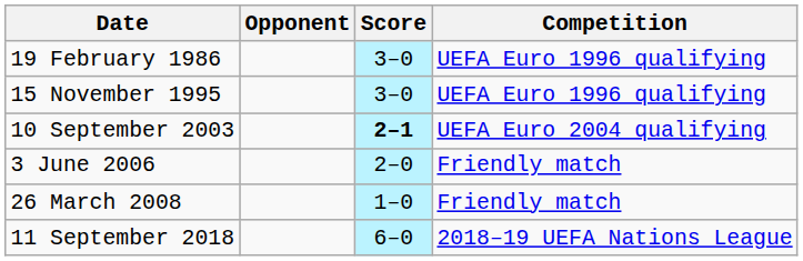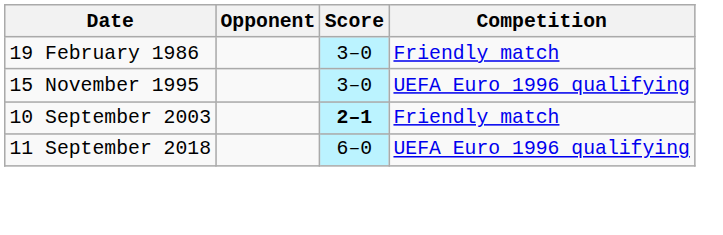19 February 1986 | Competition: UEFA Euro 1996 qualifying -> Friendly match
10 September 2003 | Competition: UEFA Euro 2004 qualifying -> Friendly match
- row: 3 June 2006 | 2–0 | Friendly match
- row: 26 March 2008 | 1–0 | Friendly match
11 September 2018 | Competition: 2018–19 UEFA Nations League -> UEFA Euro 1996 qualifying
